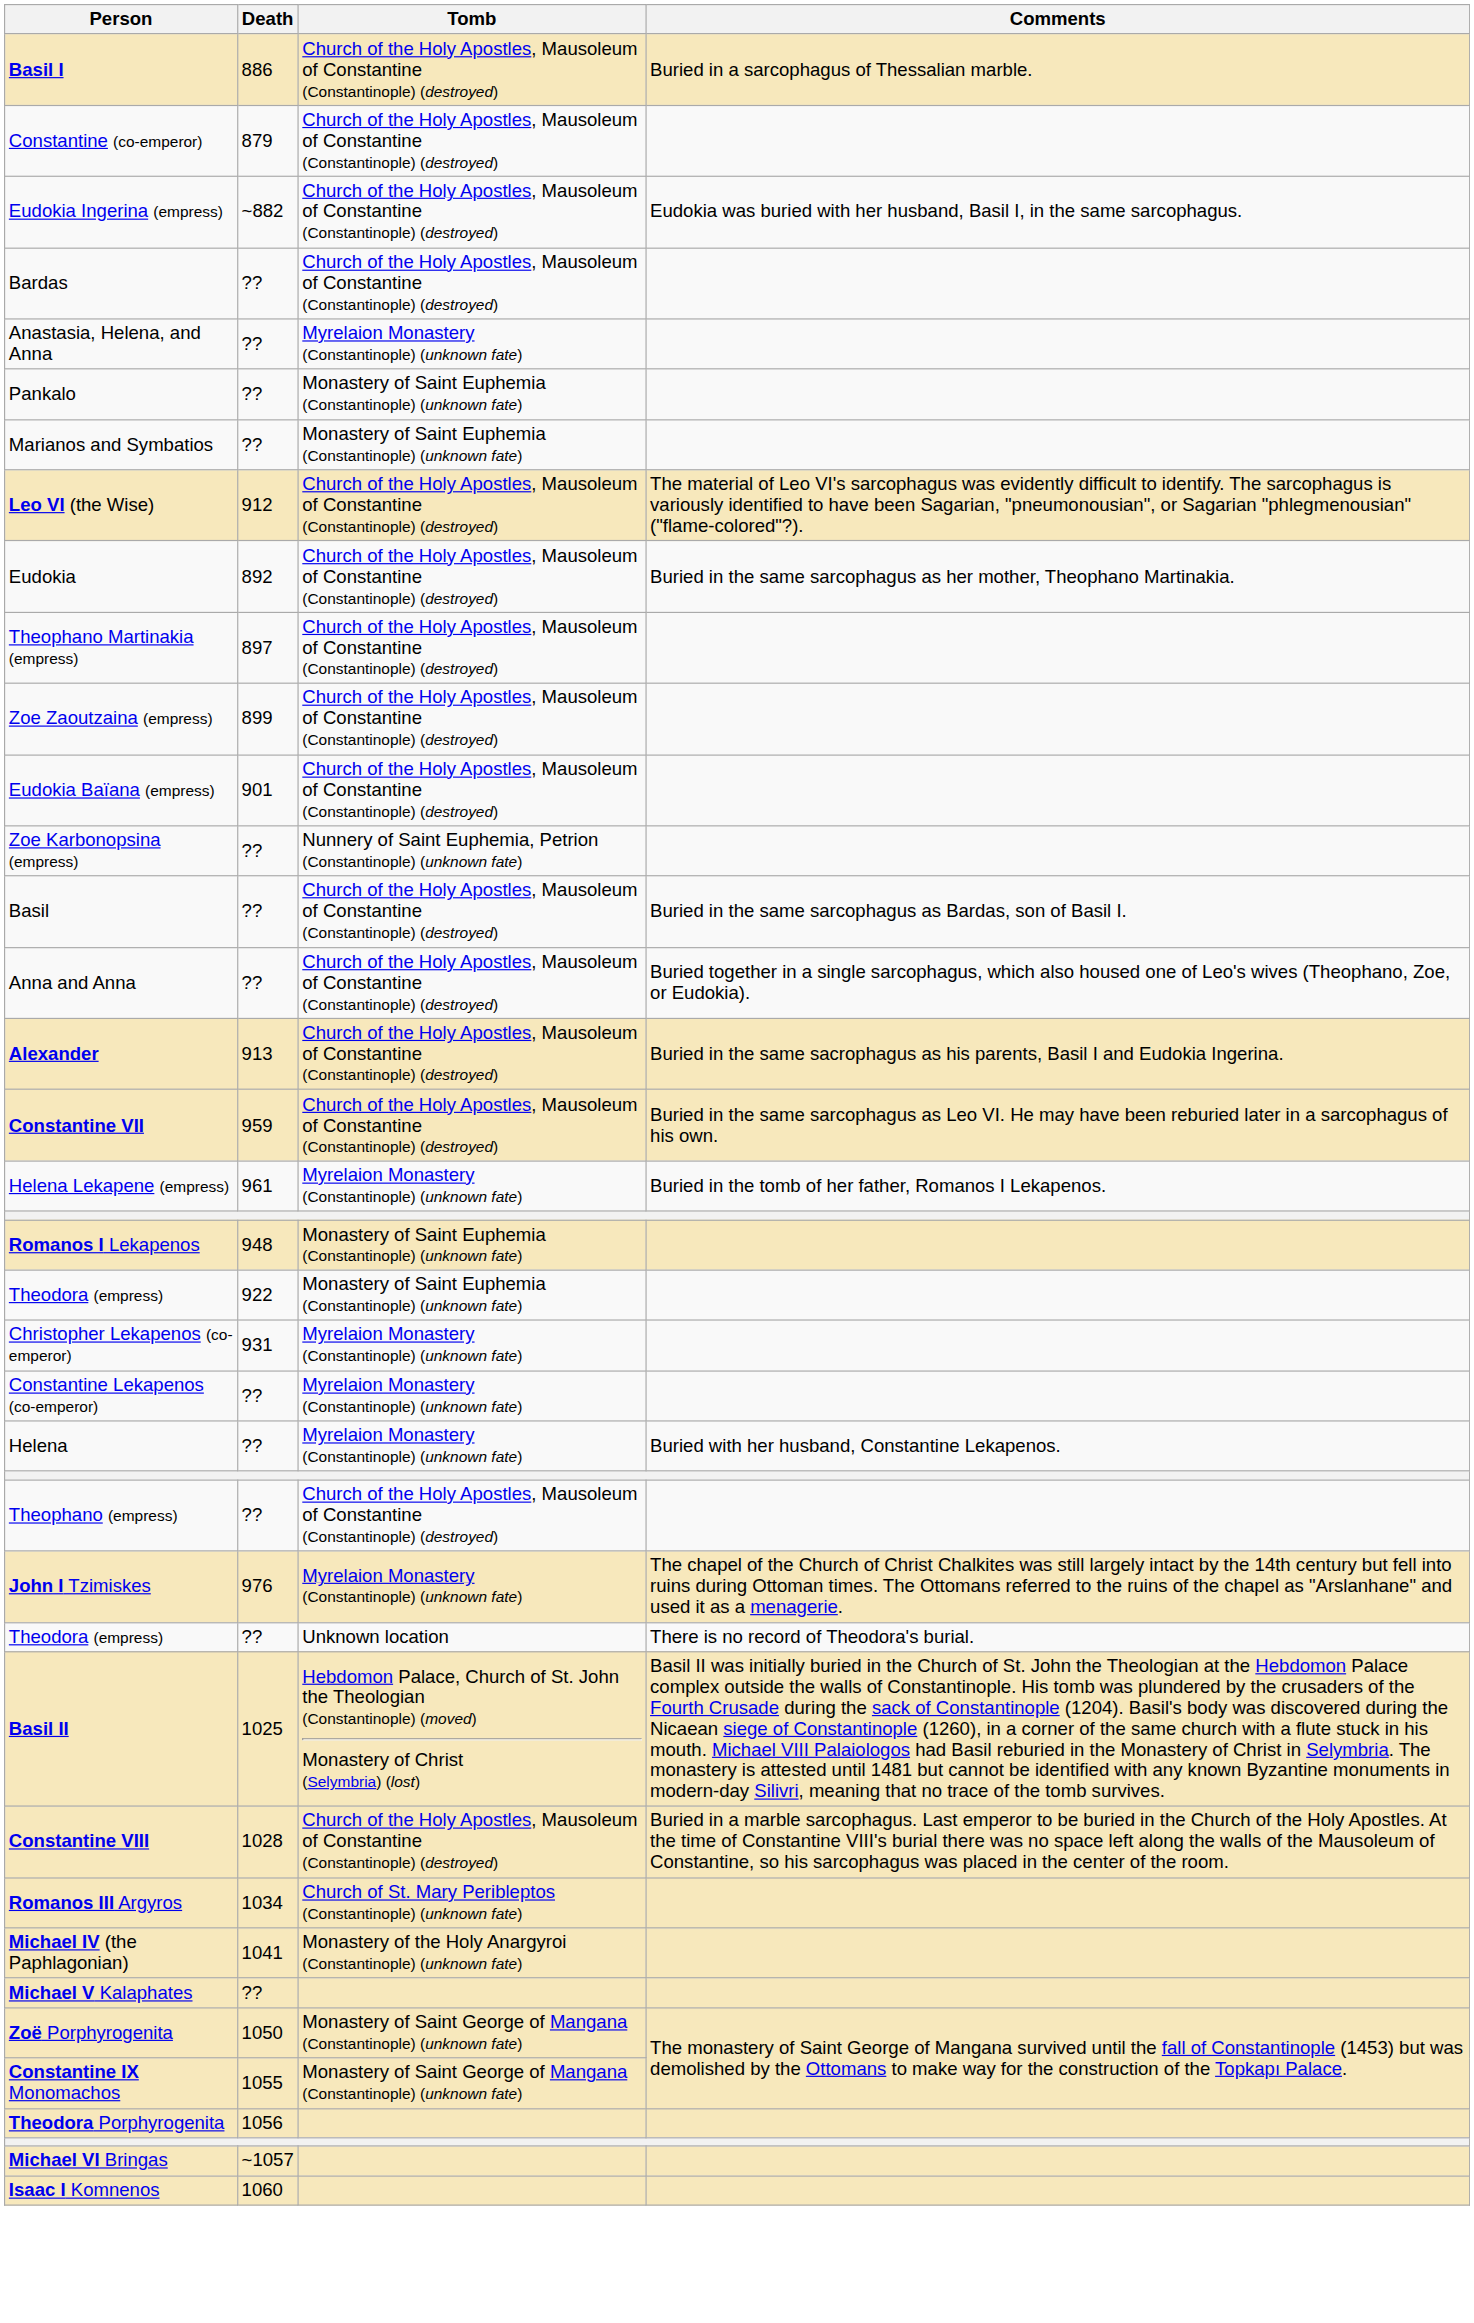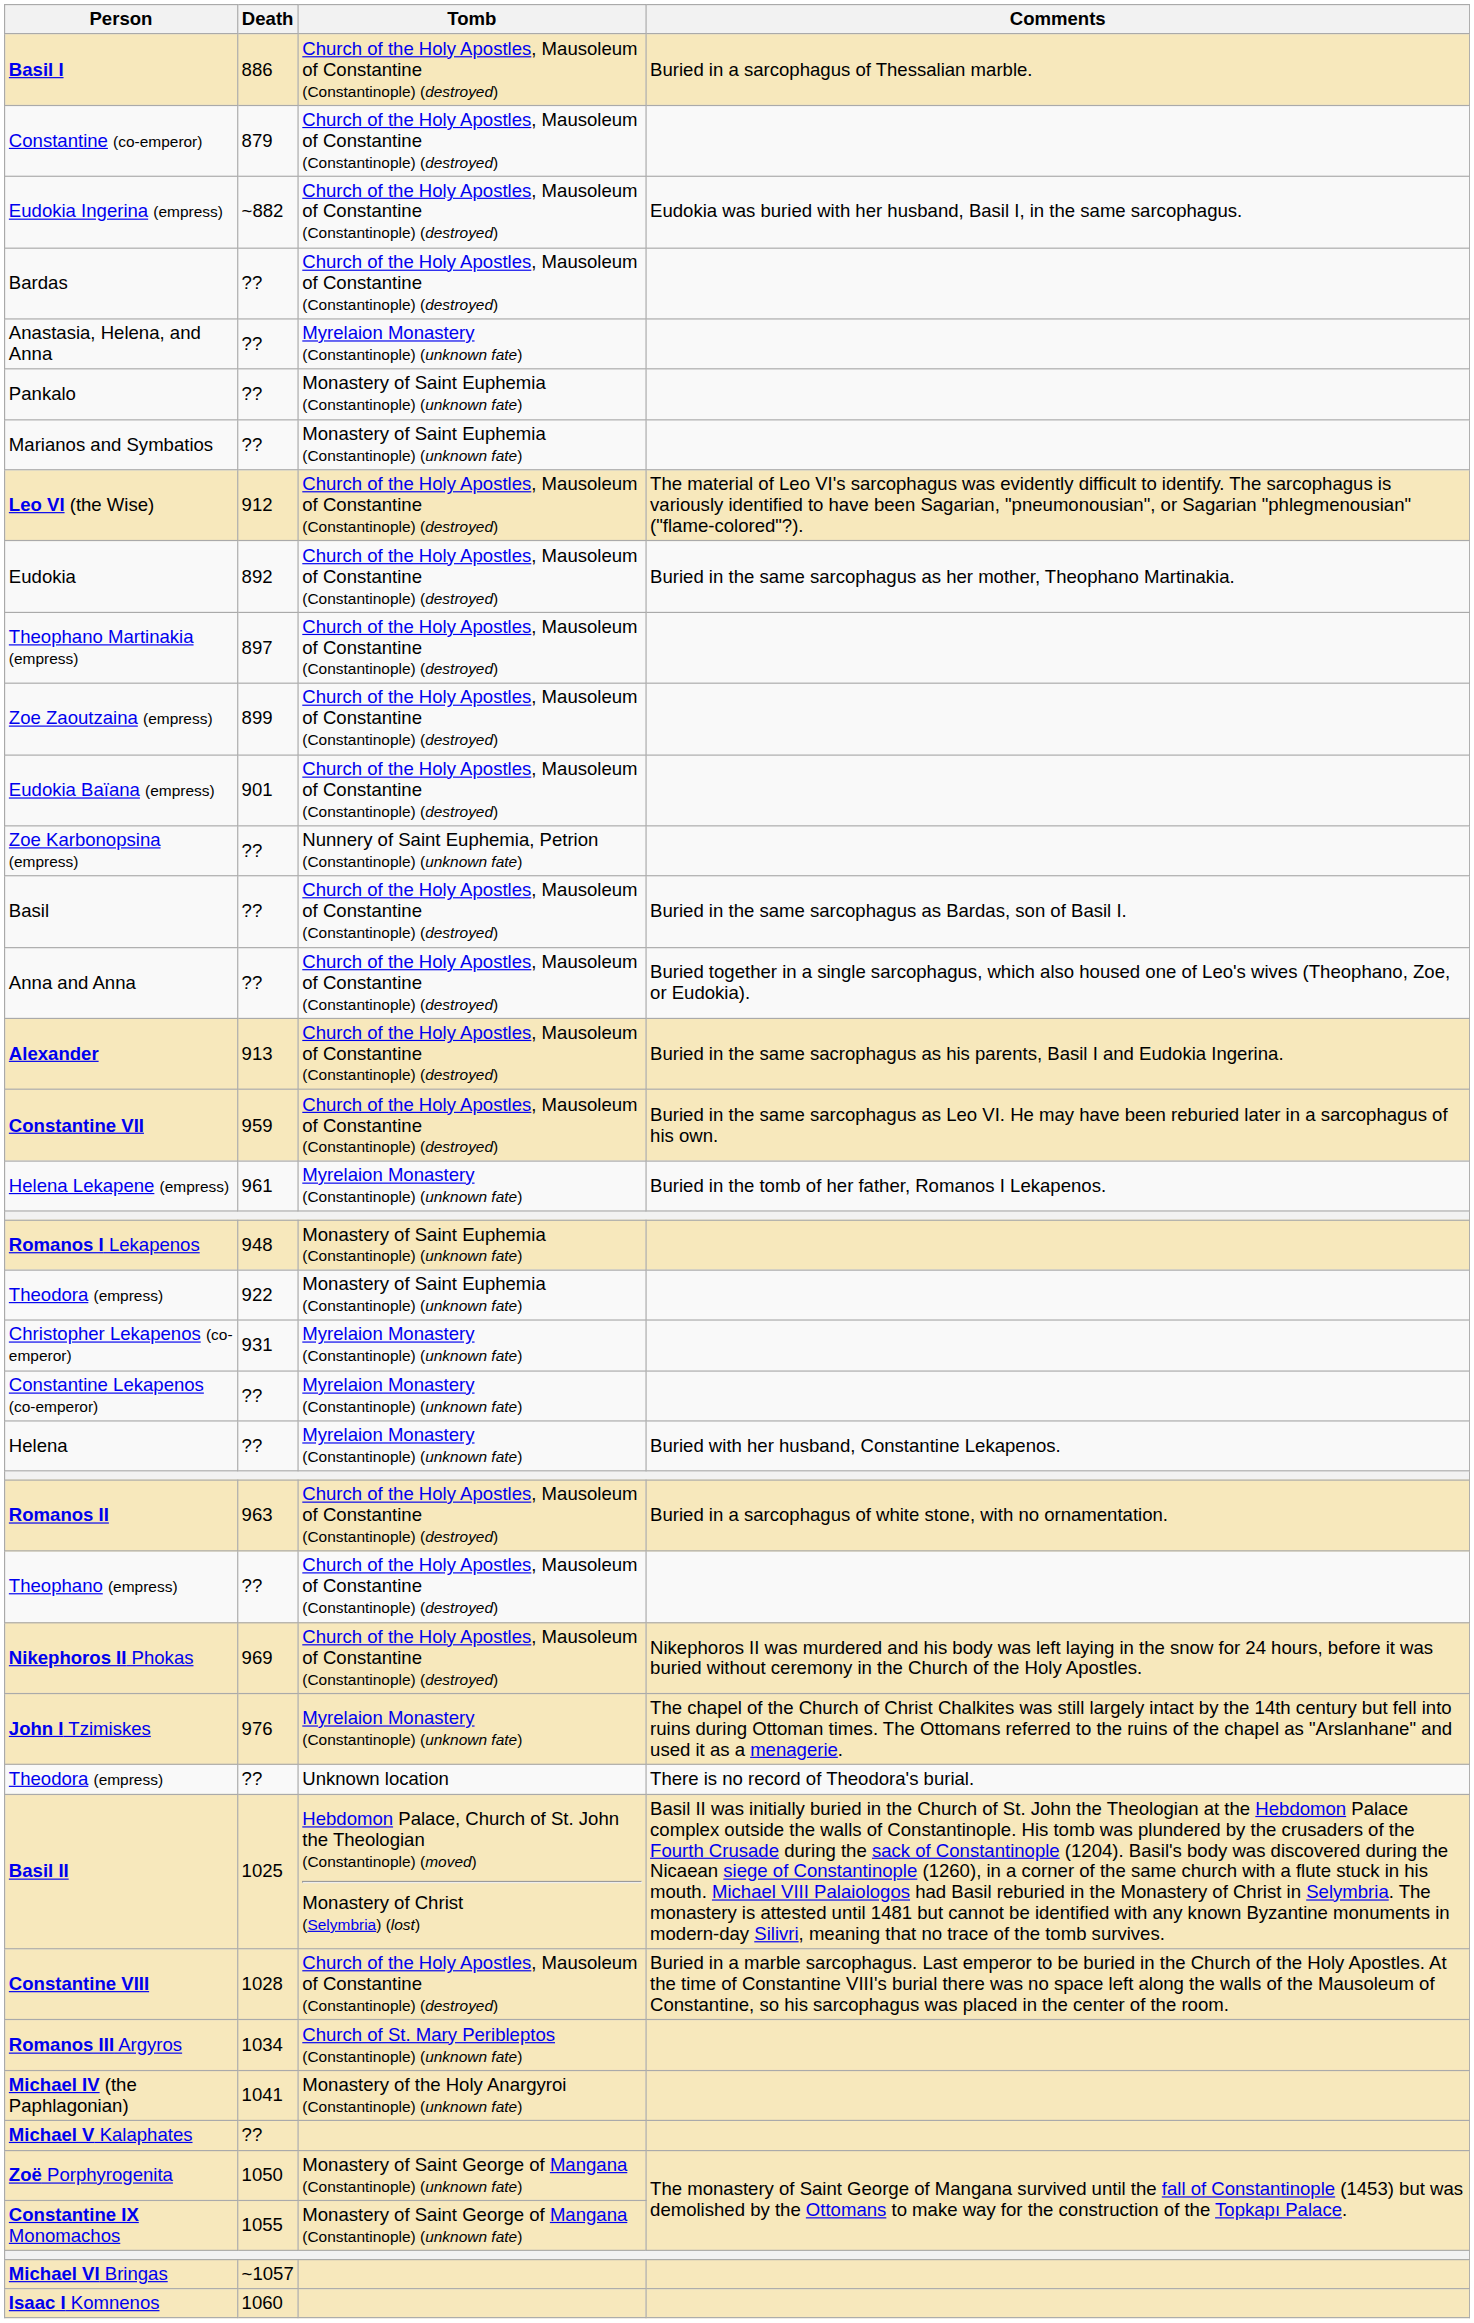+ row: Romanos II | 963 | Church of the Holy Apostles, Mausoleum of Constantine (Constantinople) (destroyed) | Buried in a sarcophagus of white stone, with no ornamentation.
+ row: Nikephoros II Phokas | 969 | Church of the Holy Apostles, Mausoleum of Constantine (Constantinople) (destroyed) | Nikephoros II was murdered and his body was left laying in the snow for 24 hours, before it was buried without ceremony in the Church of the Holy Apostles.
- row: Theodora Porphyrogenita | 1056
